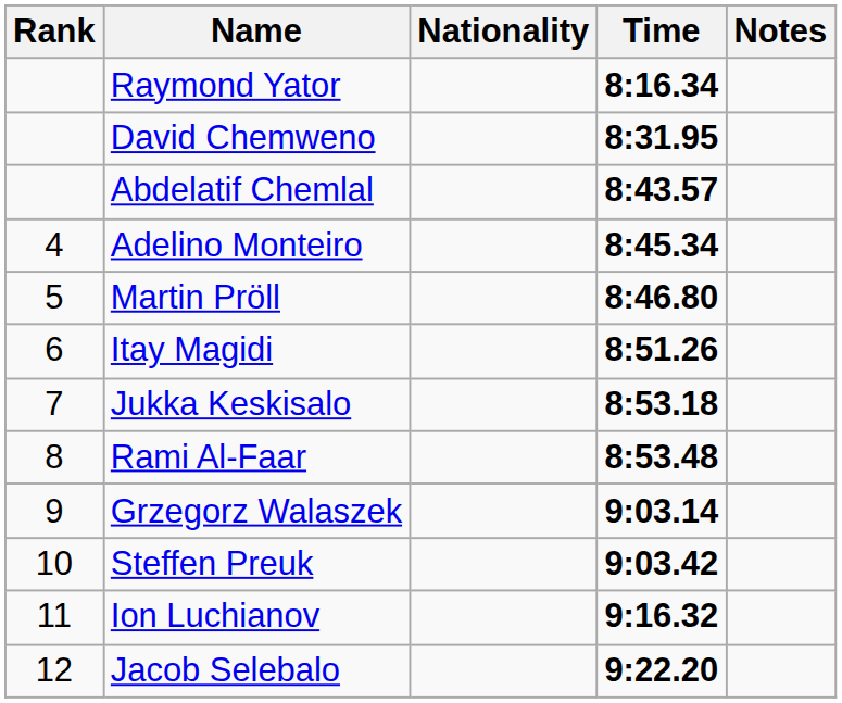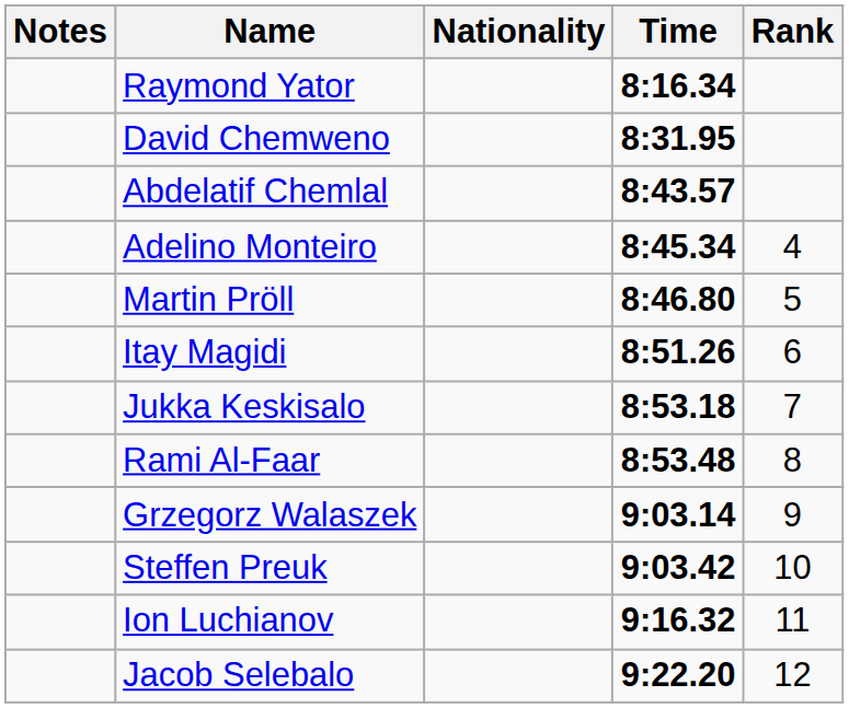columns swapped: Rank <-> Notes
